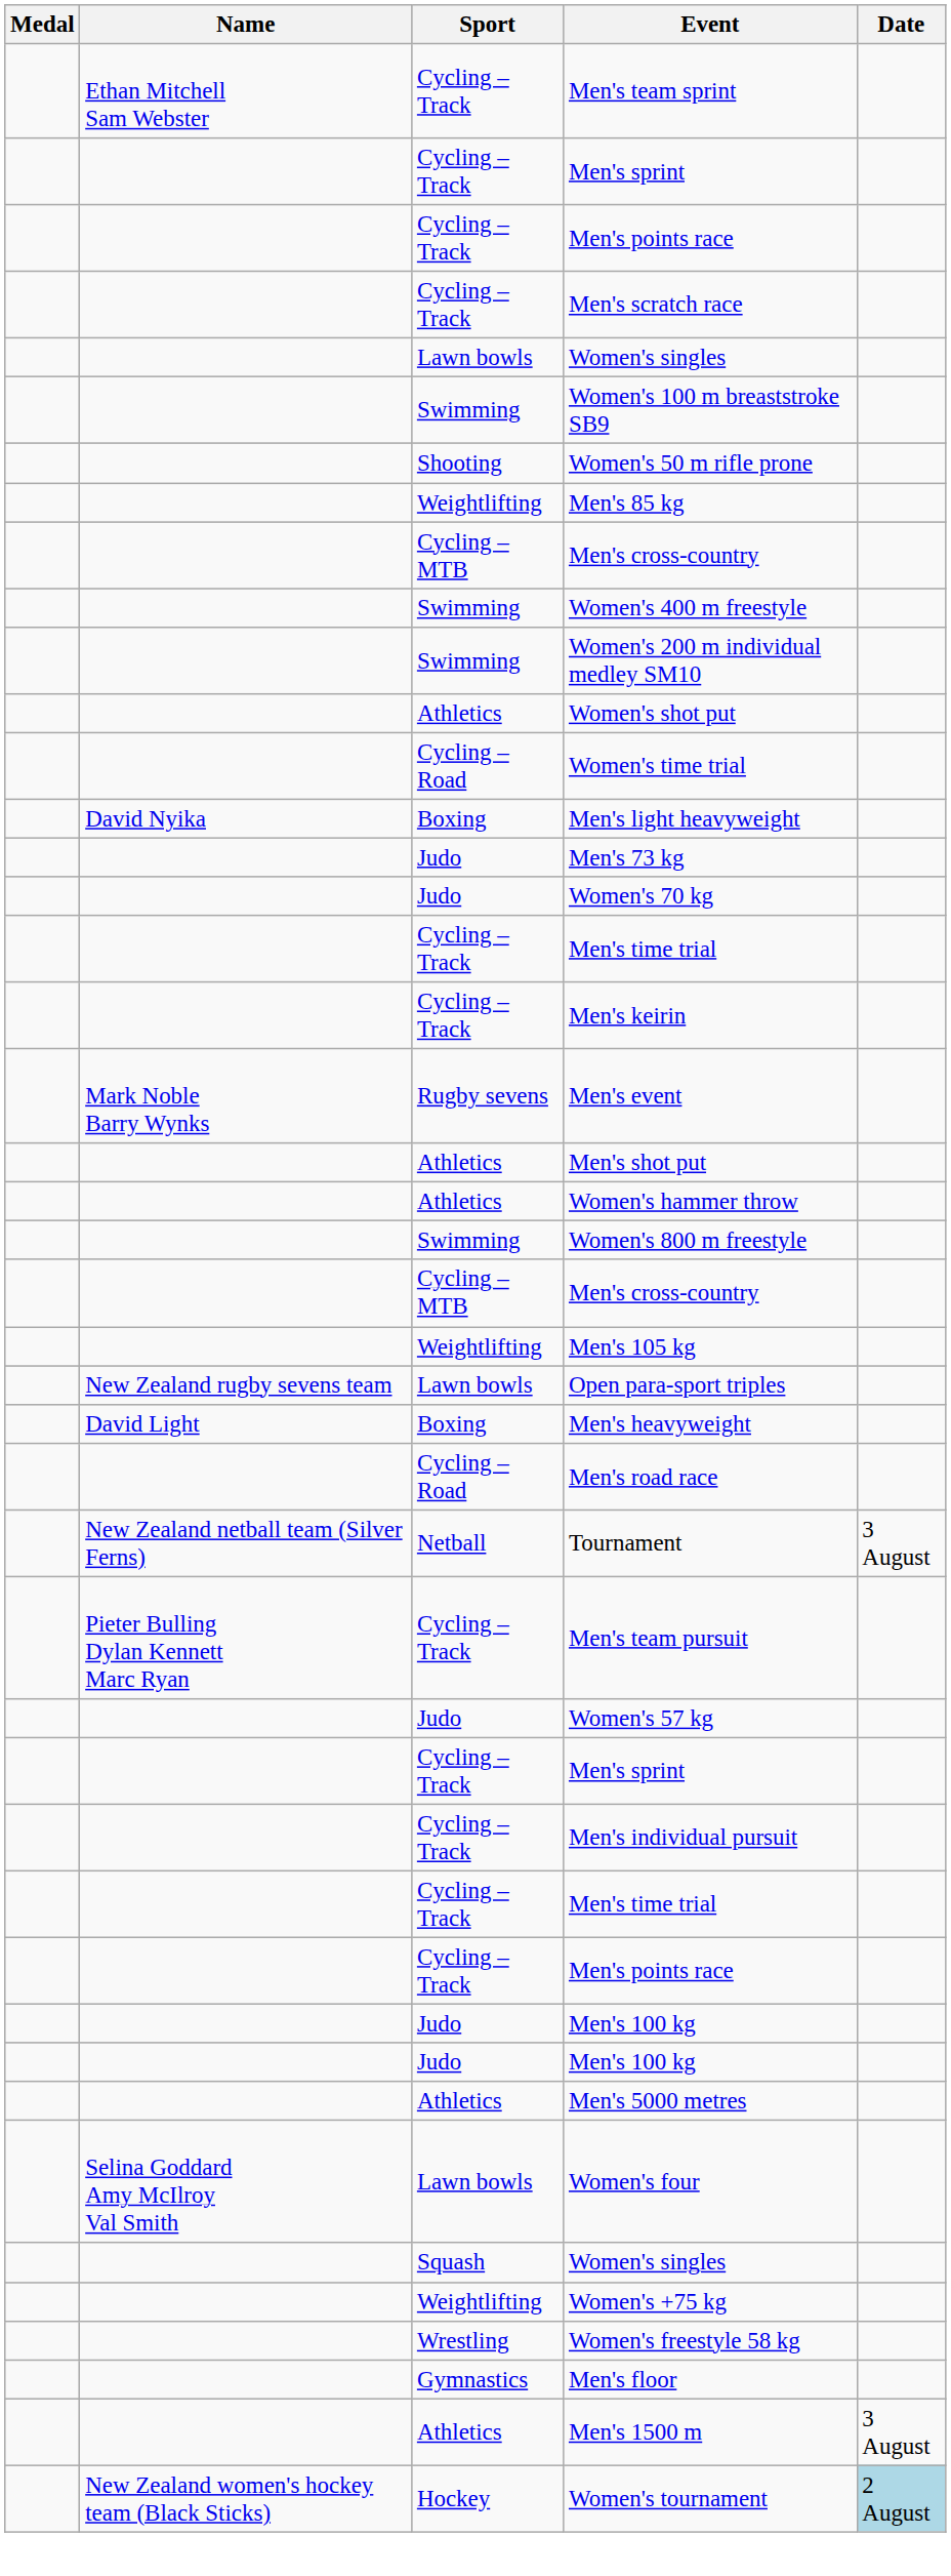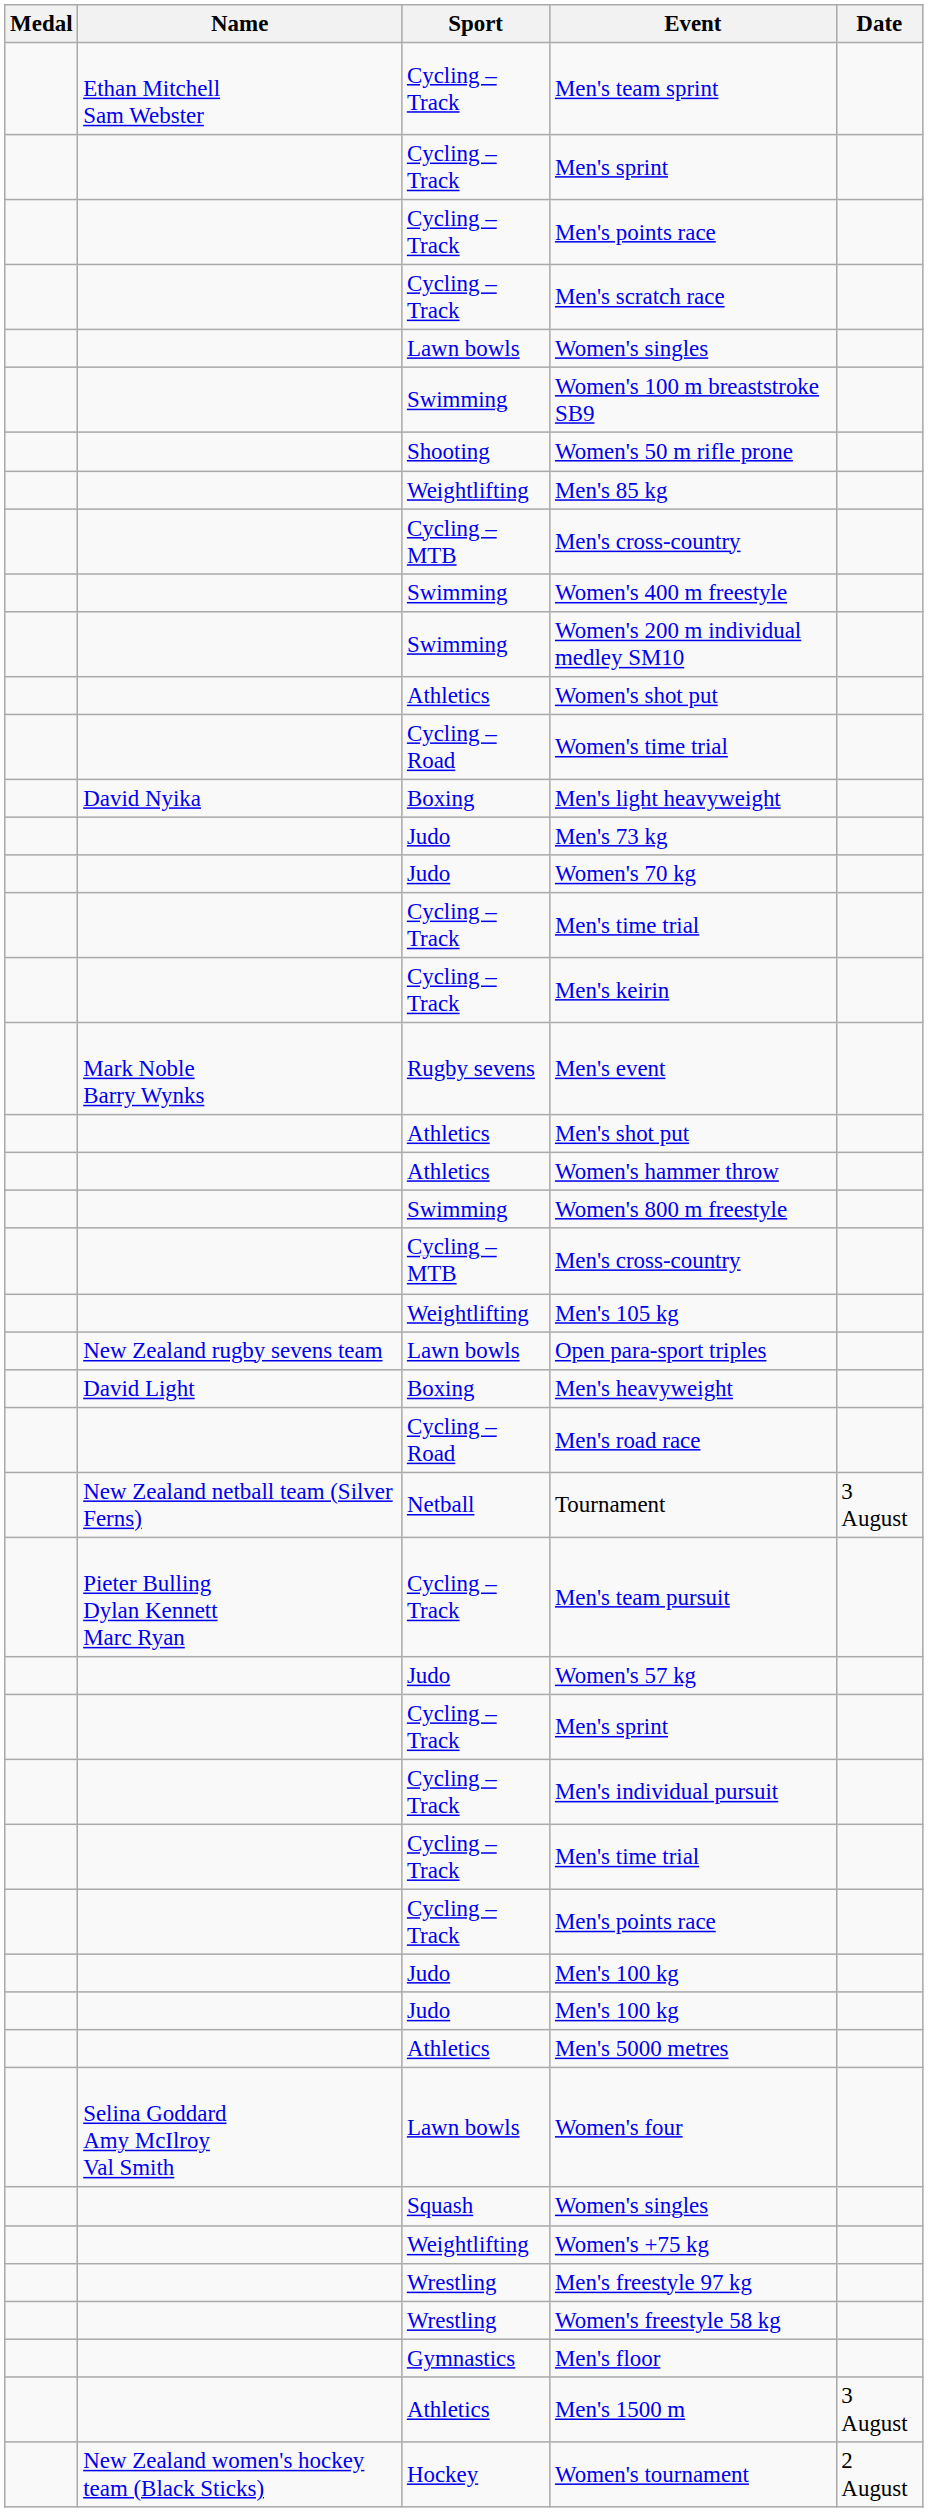+ row: Wrestling | Men's freestyle 97 kg
Women's tournament | Date: lightblue background -> no background
